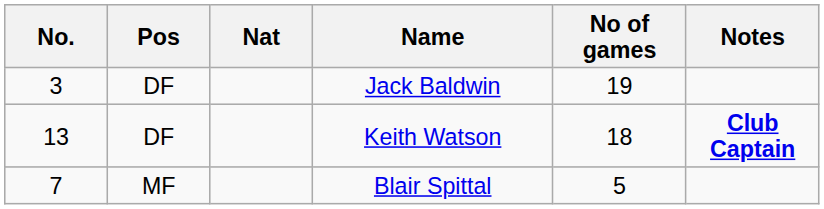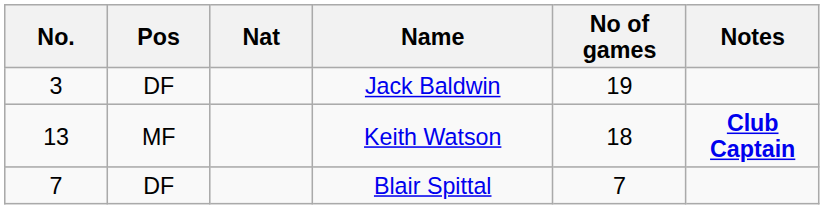Keith Watson | Pos: DF -> MF
Blair Spittal | Pos: MF -> DF
Blair Spittal | No of games: 5 -> 7
